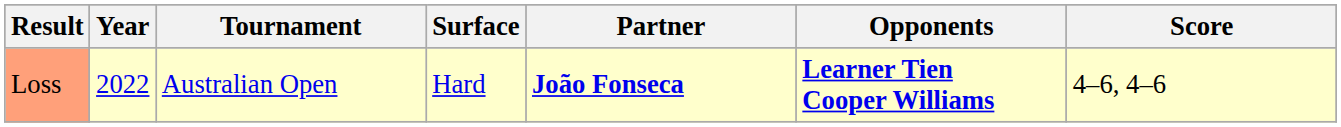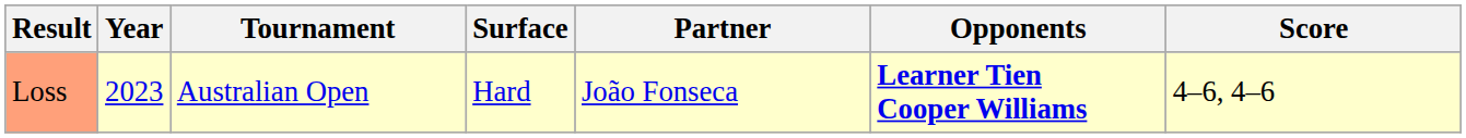Loss | Year: 2022 -> 2023
Loss | Partner: bold -> normal
